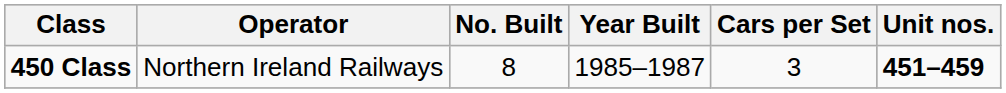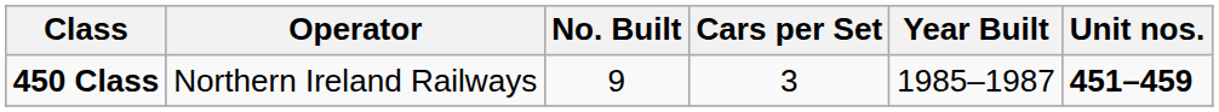columns swapped: Year Built <-> Cars per Set
450 Class | No. Built: 8 -> 9
